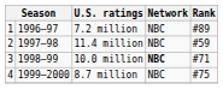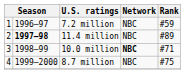7.2 million | Rank: #89 -> #59
11.4 million | column 2: normal -> bold
11.4 million | Rank: #59 -> #89
